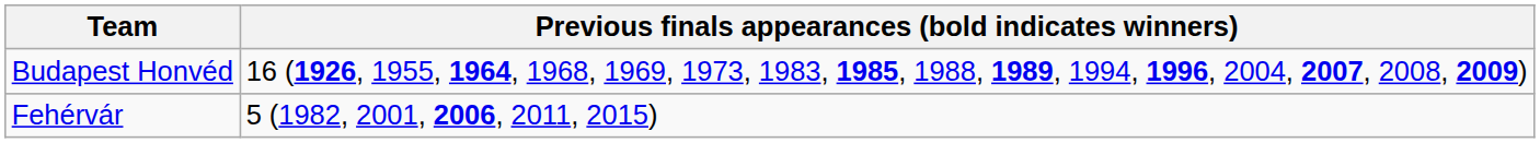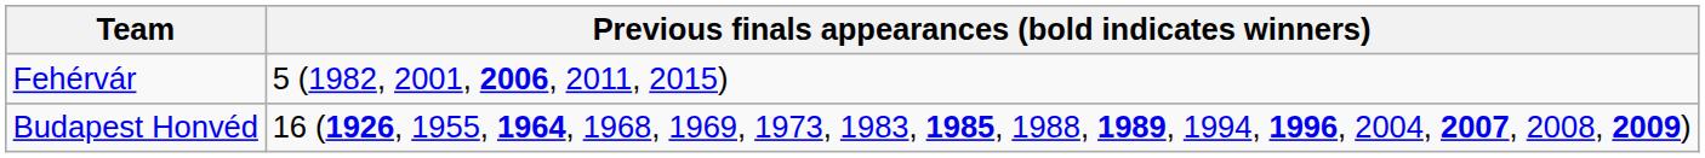rows swapped: Budapest Honvéd <-> Fehérvár
